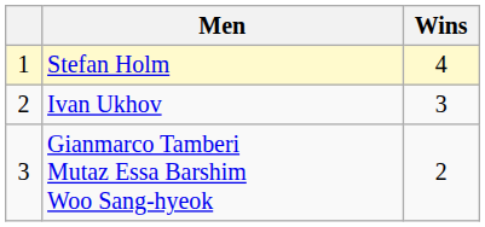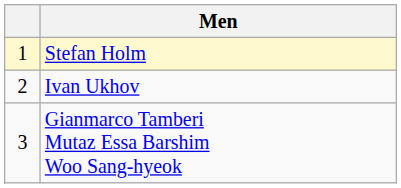- column: Wins | 4 | 3 | 2
